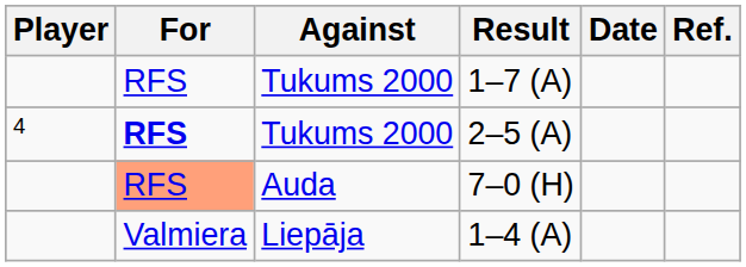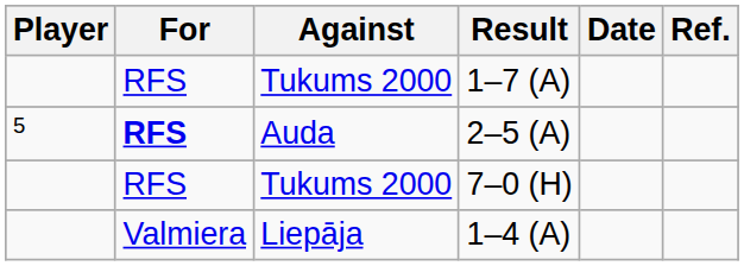2–5 (A) | Player: 4 -> 5
2–5 (A) | Against: Tukums 2000 -> Auda
7–0 (H) | For: lightsalmon background -> no background
7–0 (H) | Against: Auda -> Tukums 2000
